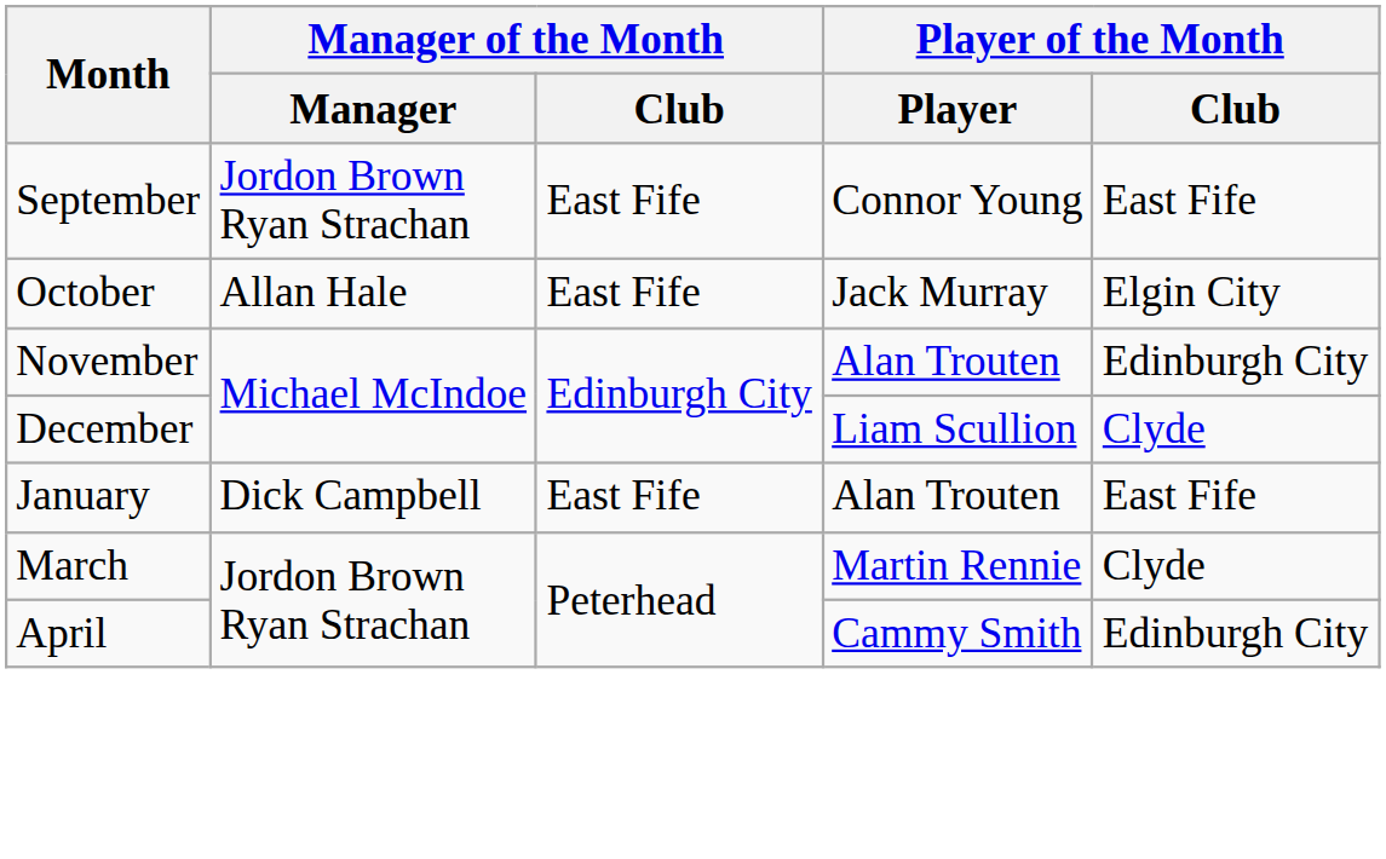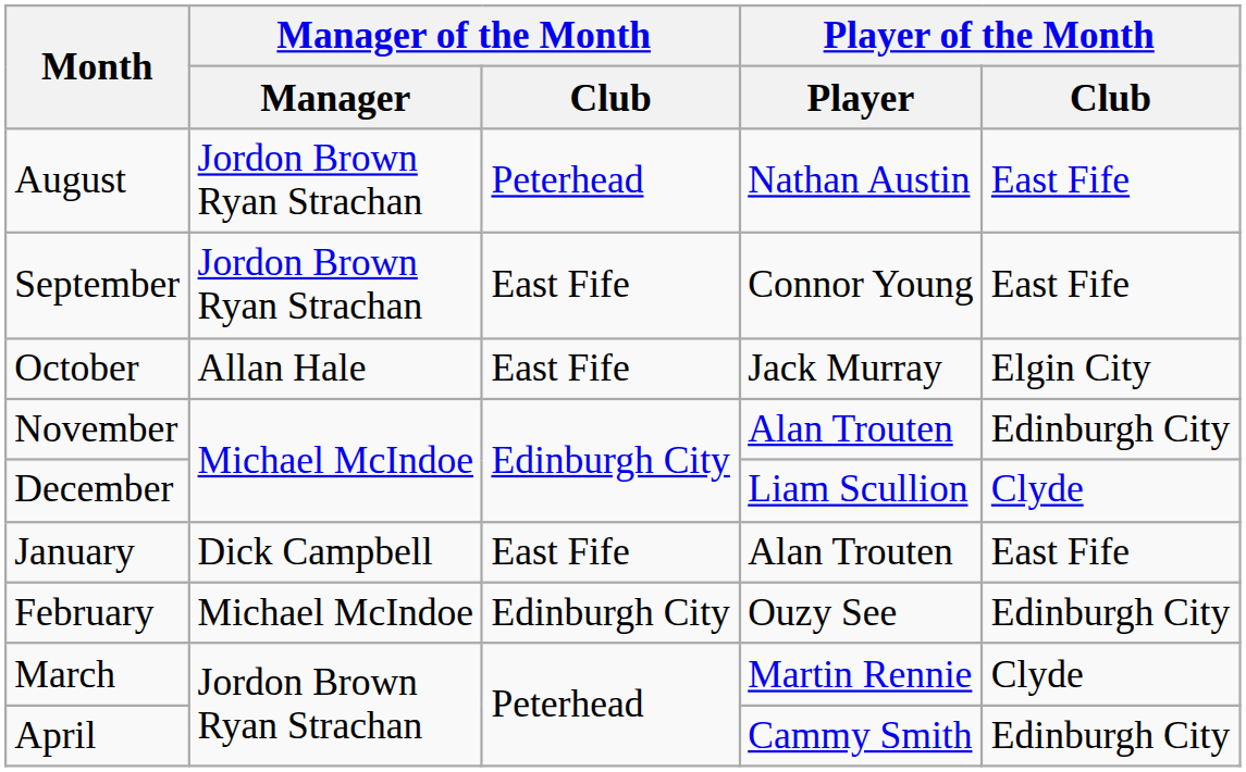+ row: August | Jordon Brown Ryan Strachan | Peterhead | Nathan Austin | East Fife
+ row: February | Michael McIndoe | Edinburgh City | Ouzy See | Edinburgh City
